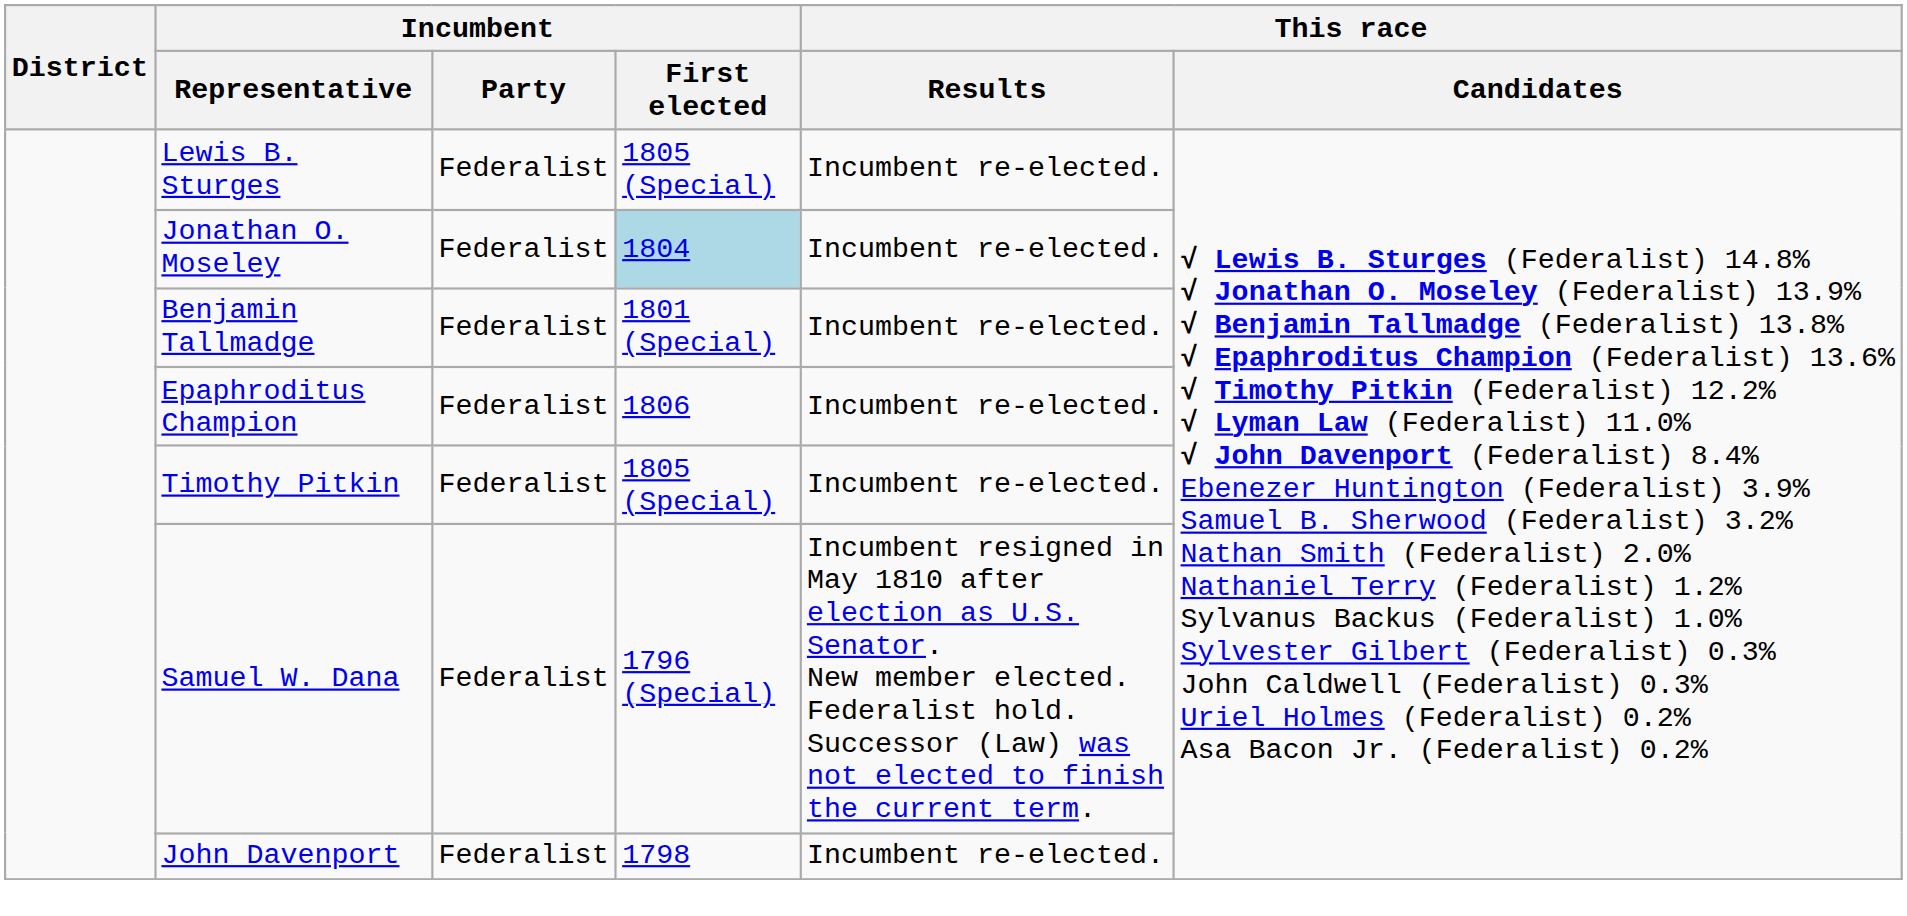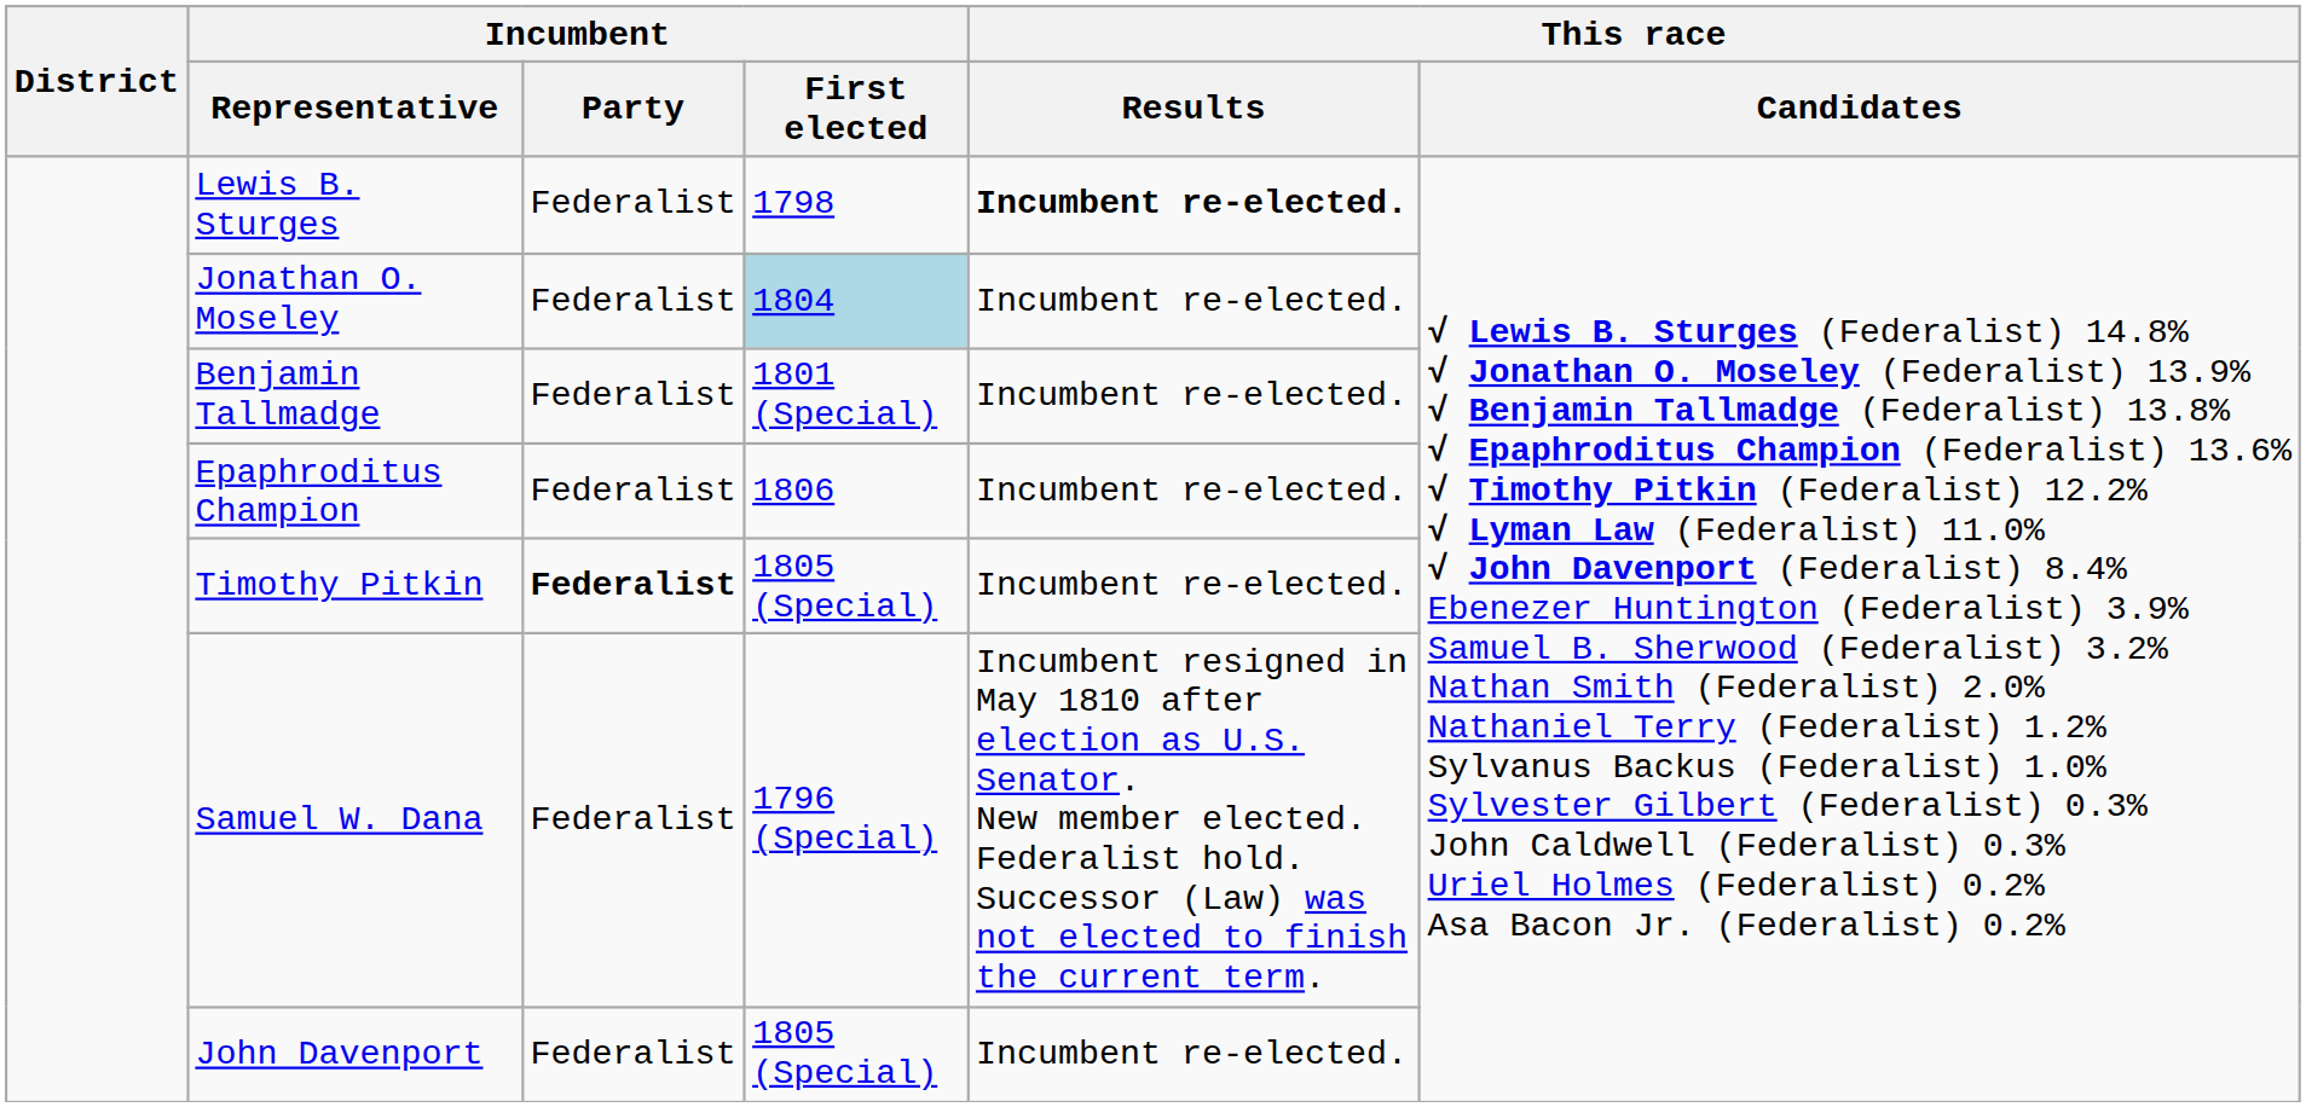Lewis B. Sturges | Incumbent / First elected: 1805 (Special) -> 1798
Lewis B. Sturges | This race / Results: normal -> bold
Timothy Pitkin | Incumbent / Party: normal -> bold
John Davenport | Incumbent / First elected: 1798 -> 1805 (Special)
